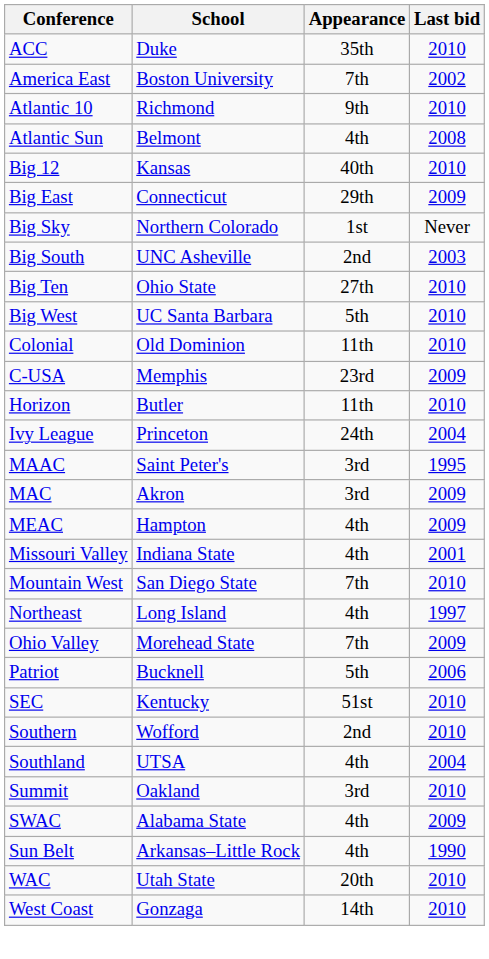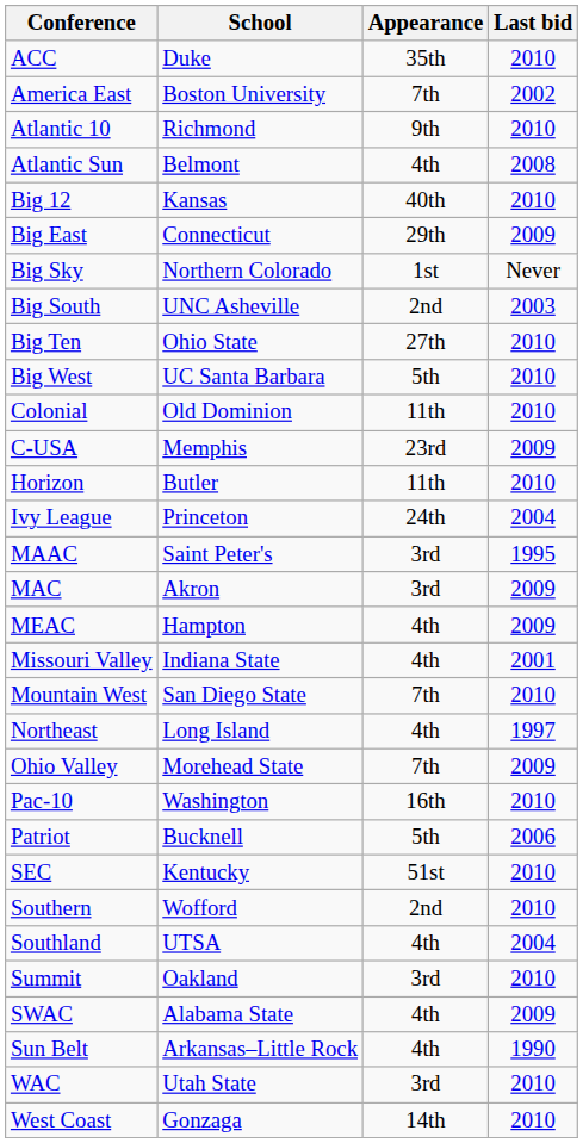+ row: Pac-10 | Washington | 16th | 2010
WAC | Appearance: 20th -> 3rd
